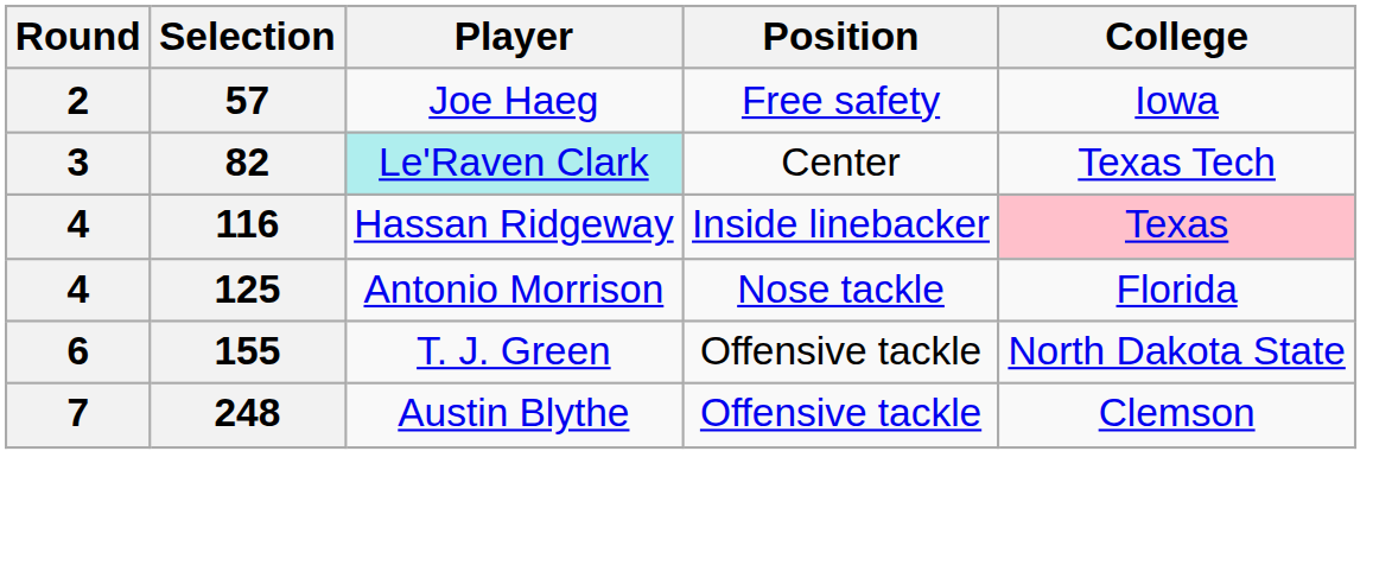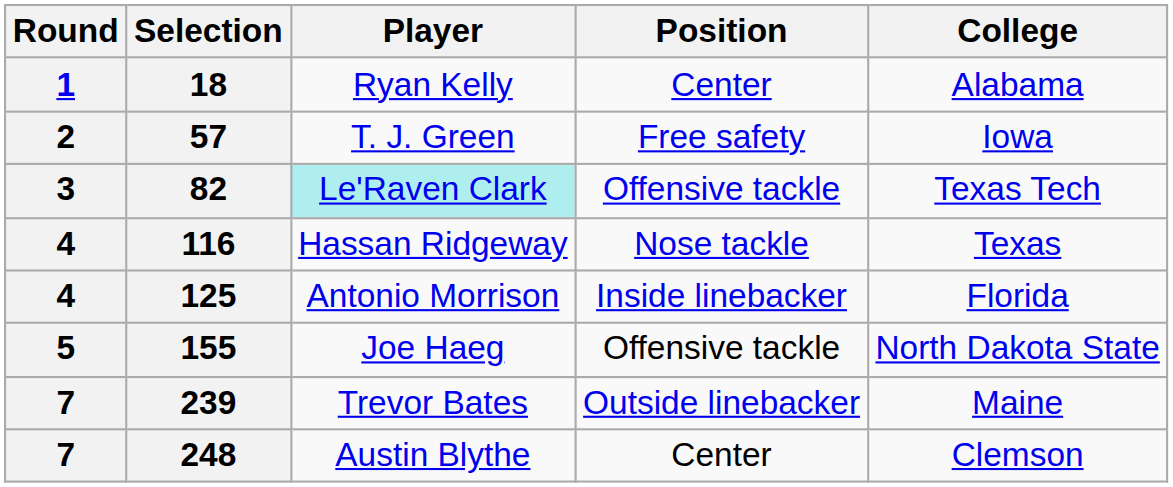+ row: 1 | 18 | Ryan Kelly | Center | Alabama
57 | Player: Joe Haeg -> T. J. Green
82 | Position: Center -> Offensive tackle
116 | Position: Inside linebacker -> Nose tackle
116 | College: pink background -> no background
125 | Position: Nose tackle -> Inside linebacker
155 | Round: 6 -> 5
155 | Player: T. J. Green -> Joe Haeg
+ row: 7 | 239 | Trevor Bates | Outside linebacker | Maine
248 | Position: Offensive tackle -> Center
